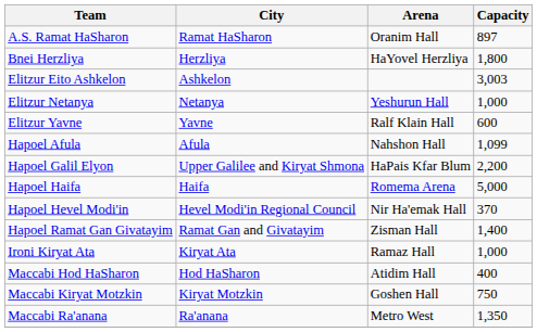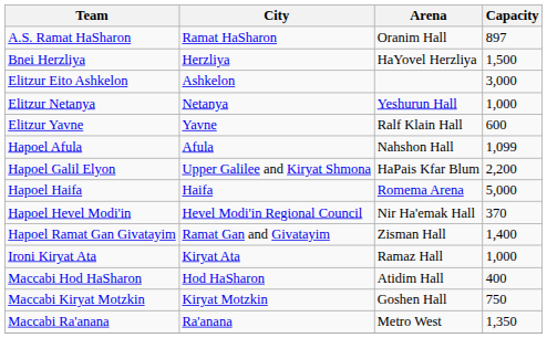Bnei Herzliya | Capacity: 1,800 -> 1,500
Elitzur Eito Ashkelon | Capacity: 3,003 -> 3,000
